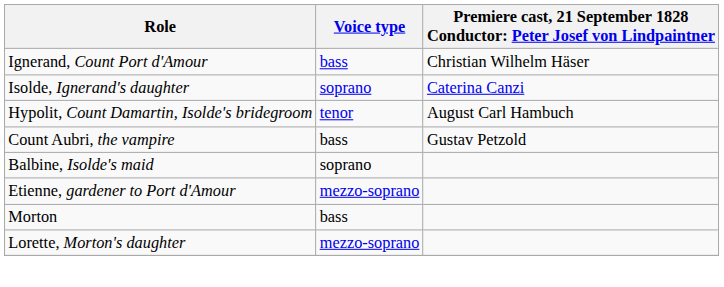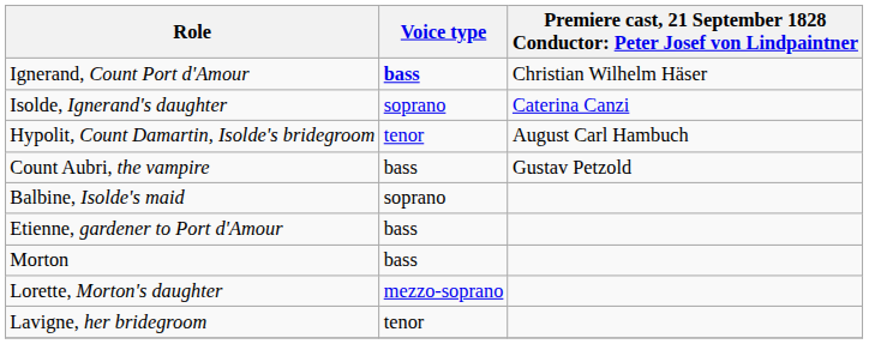Ignerand, Count Port d'Amour | Voice type: normal -> bold
Etienne, gardener to Port d'Amour | Voice type: mezzo-soprano -> bass
+ row: Lavigne, her bridegroom | tenor
